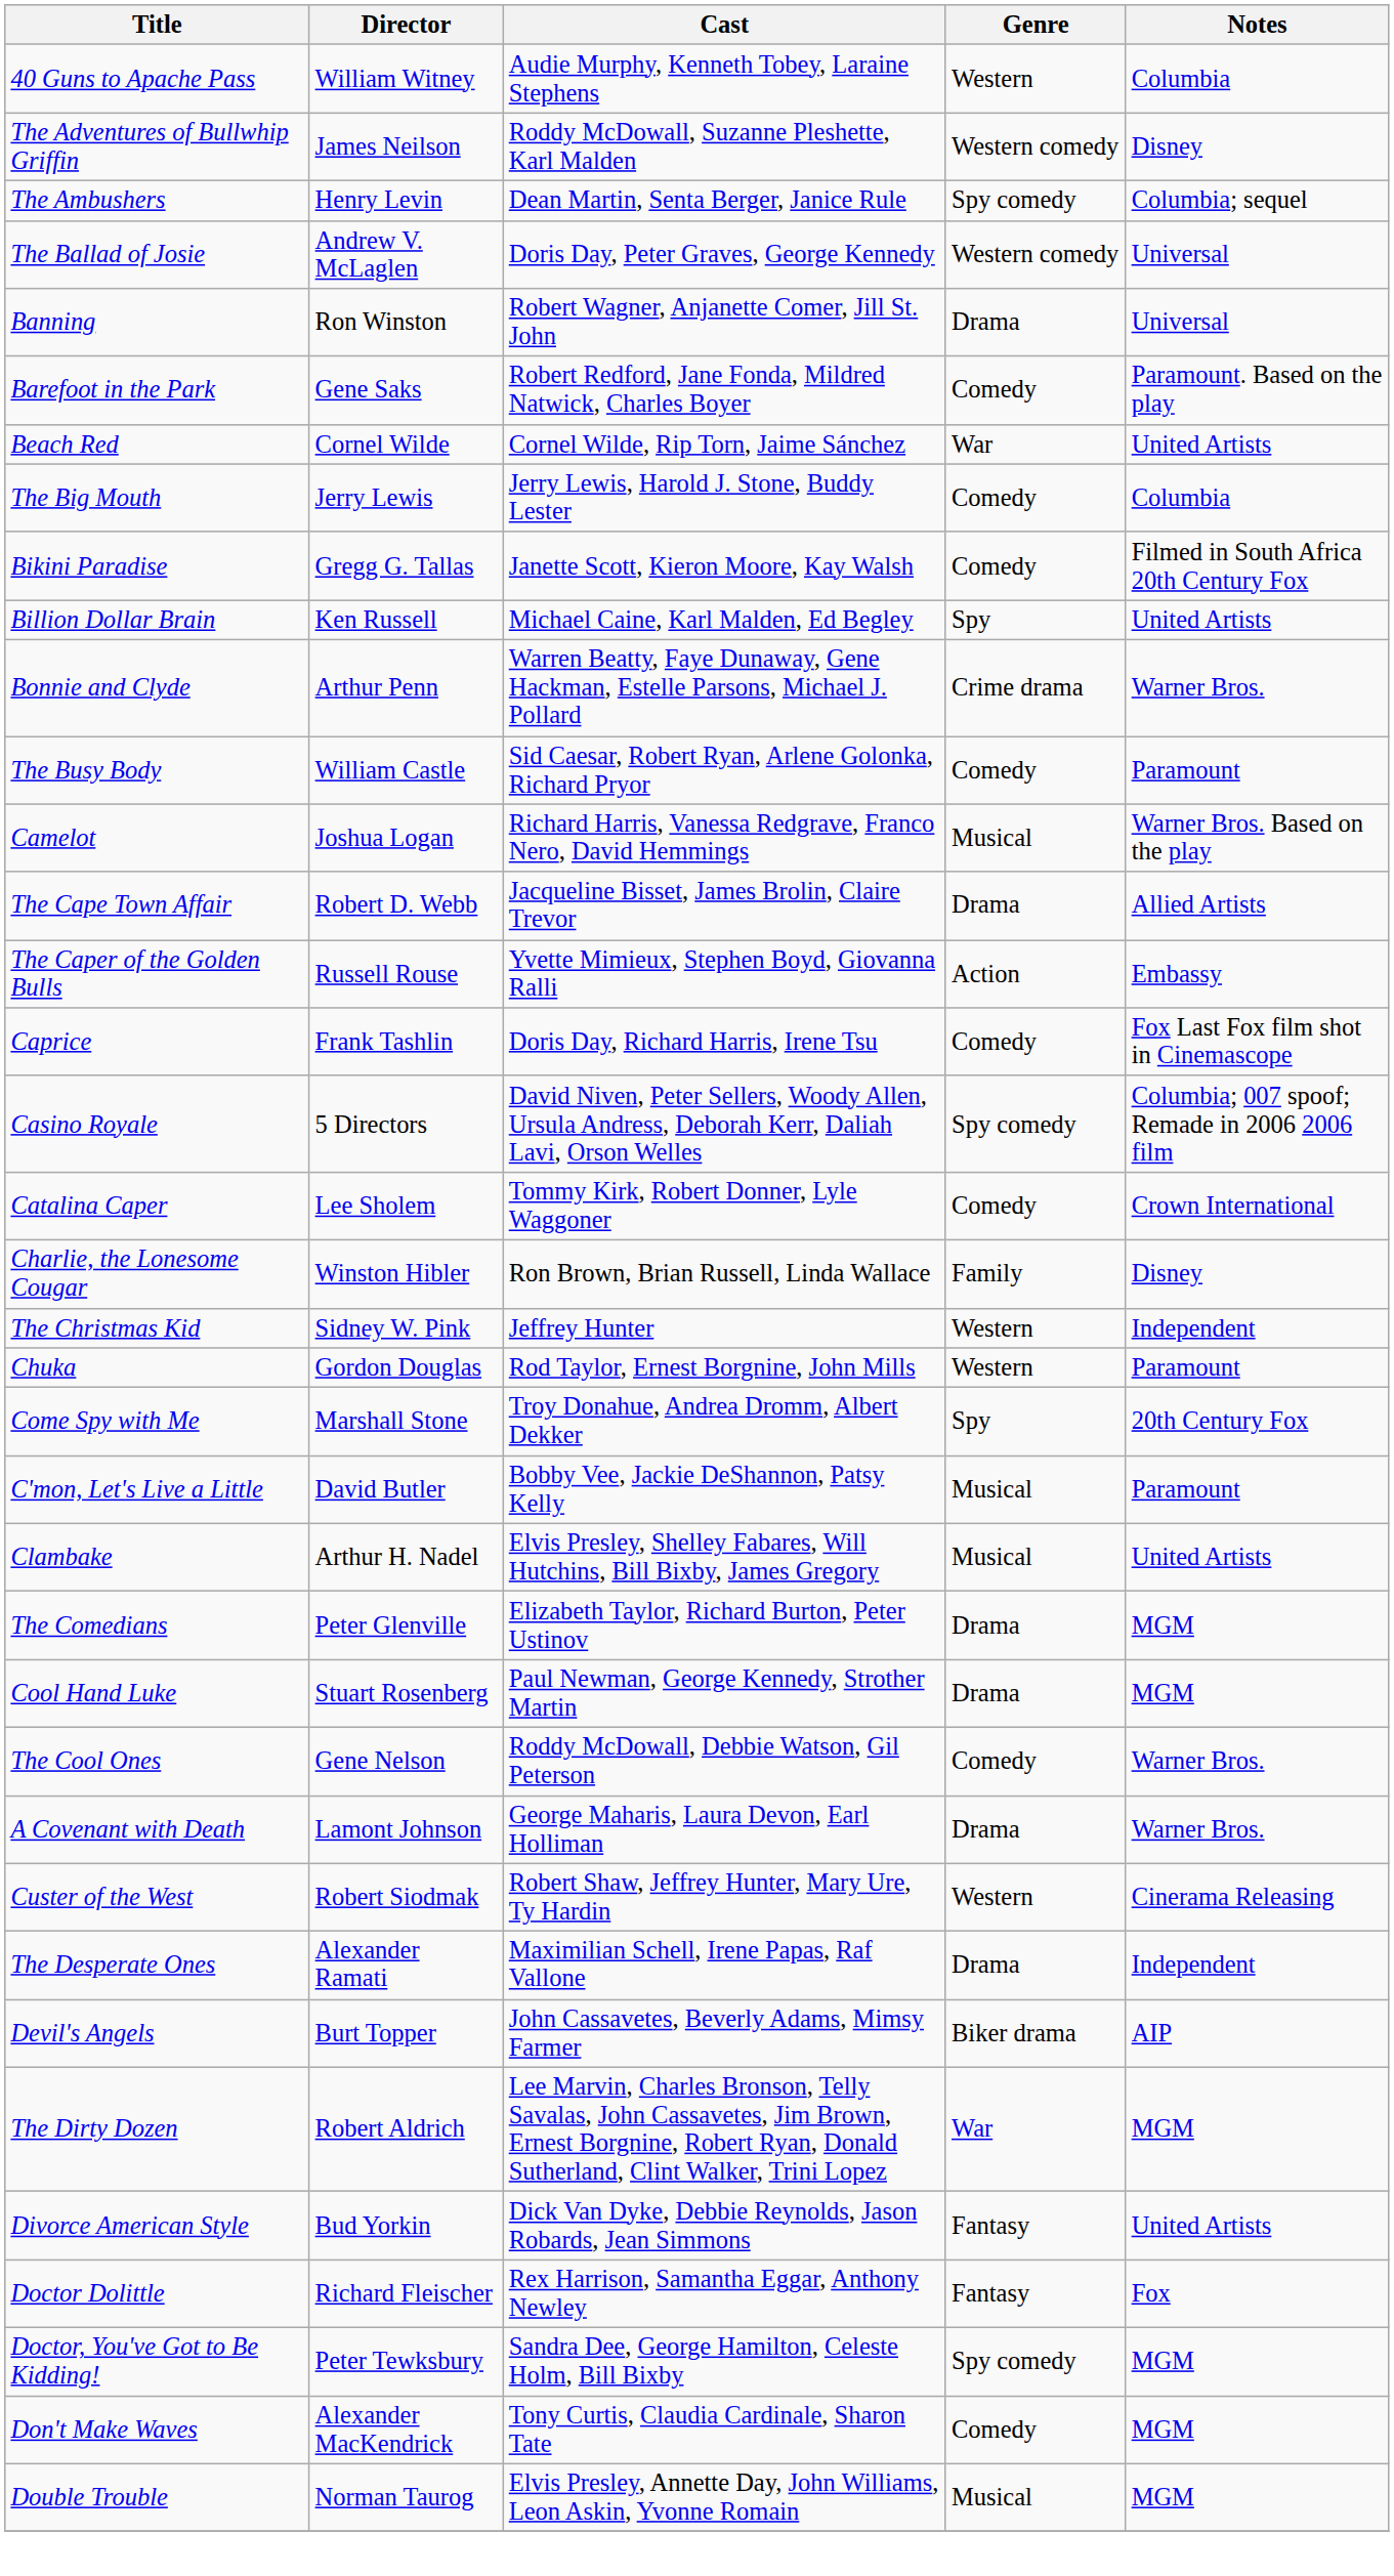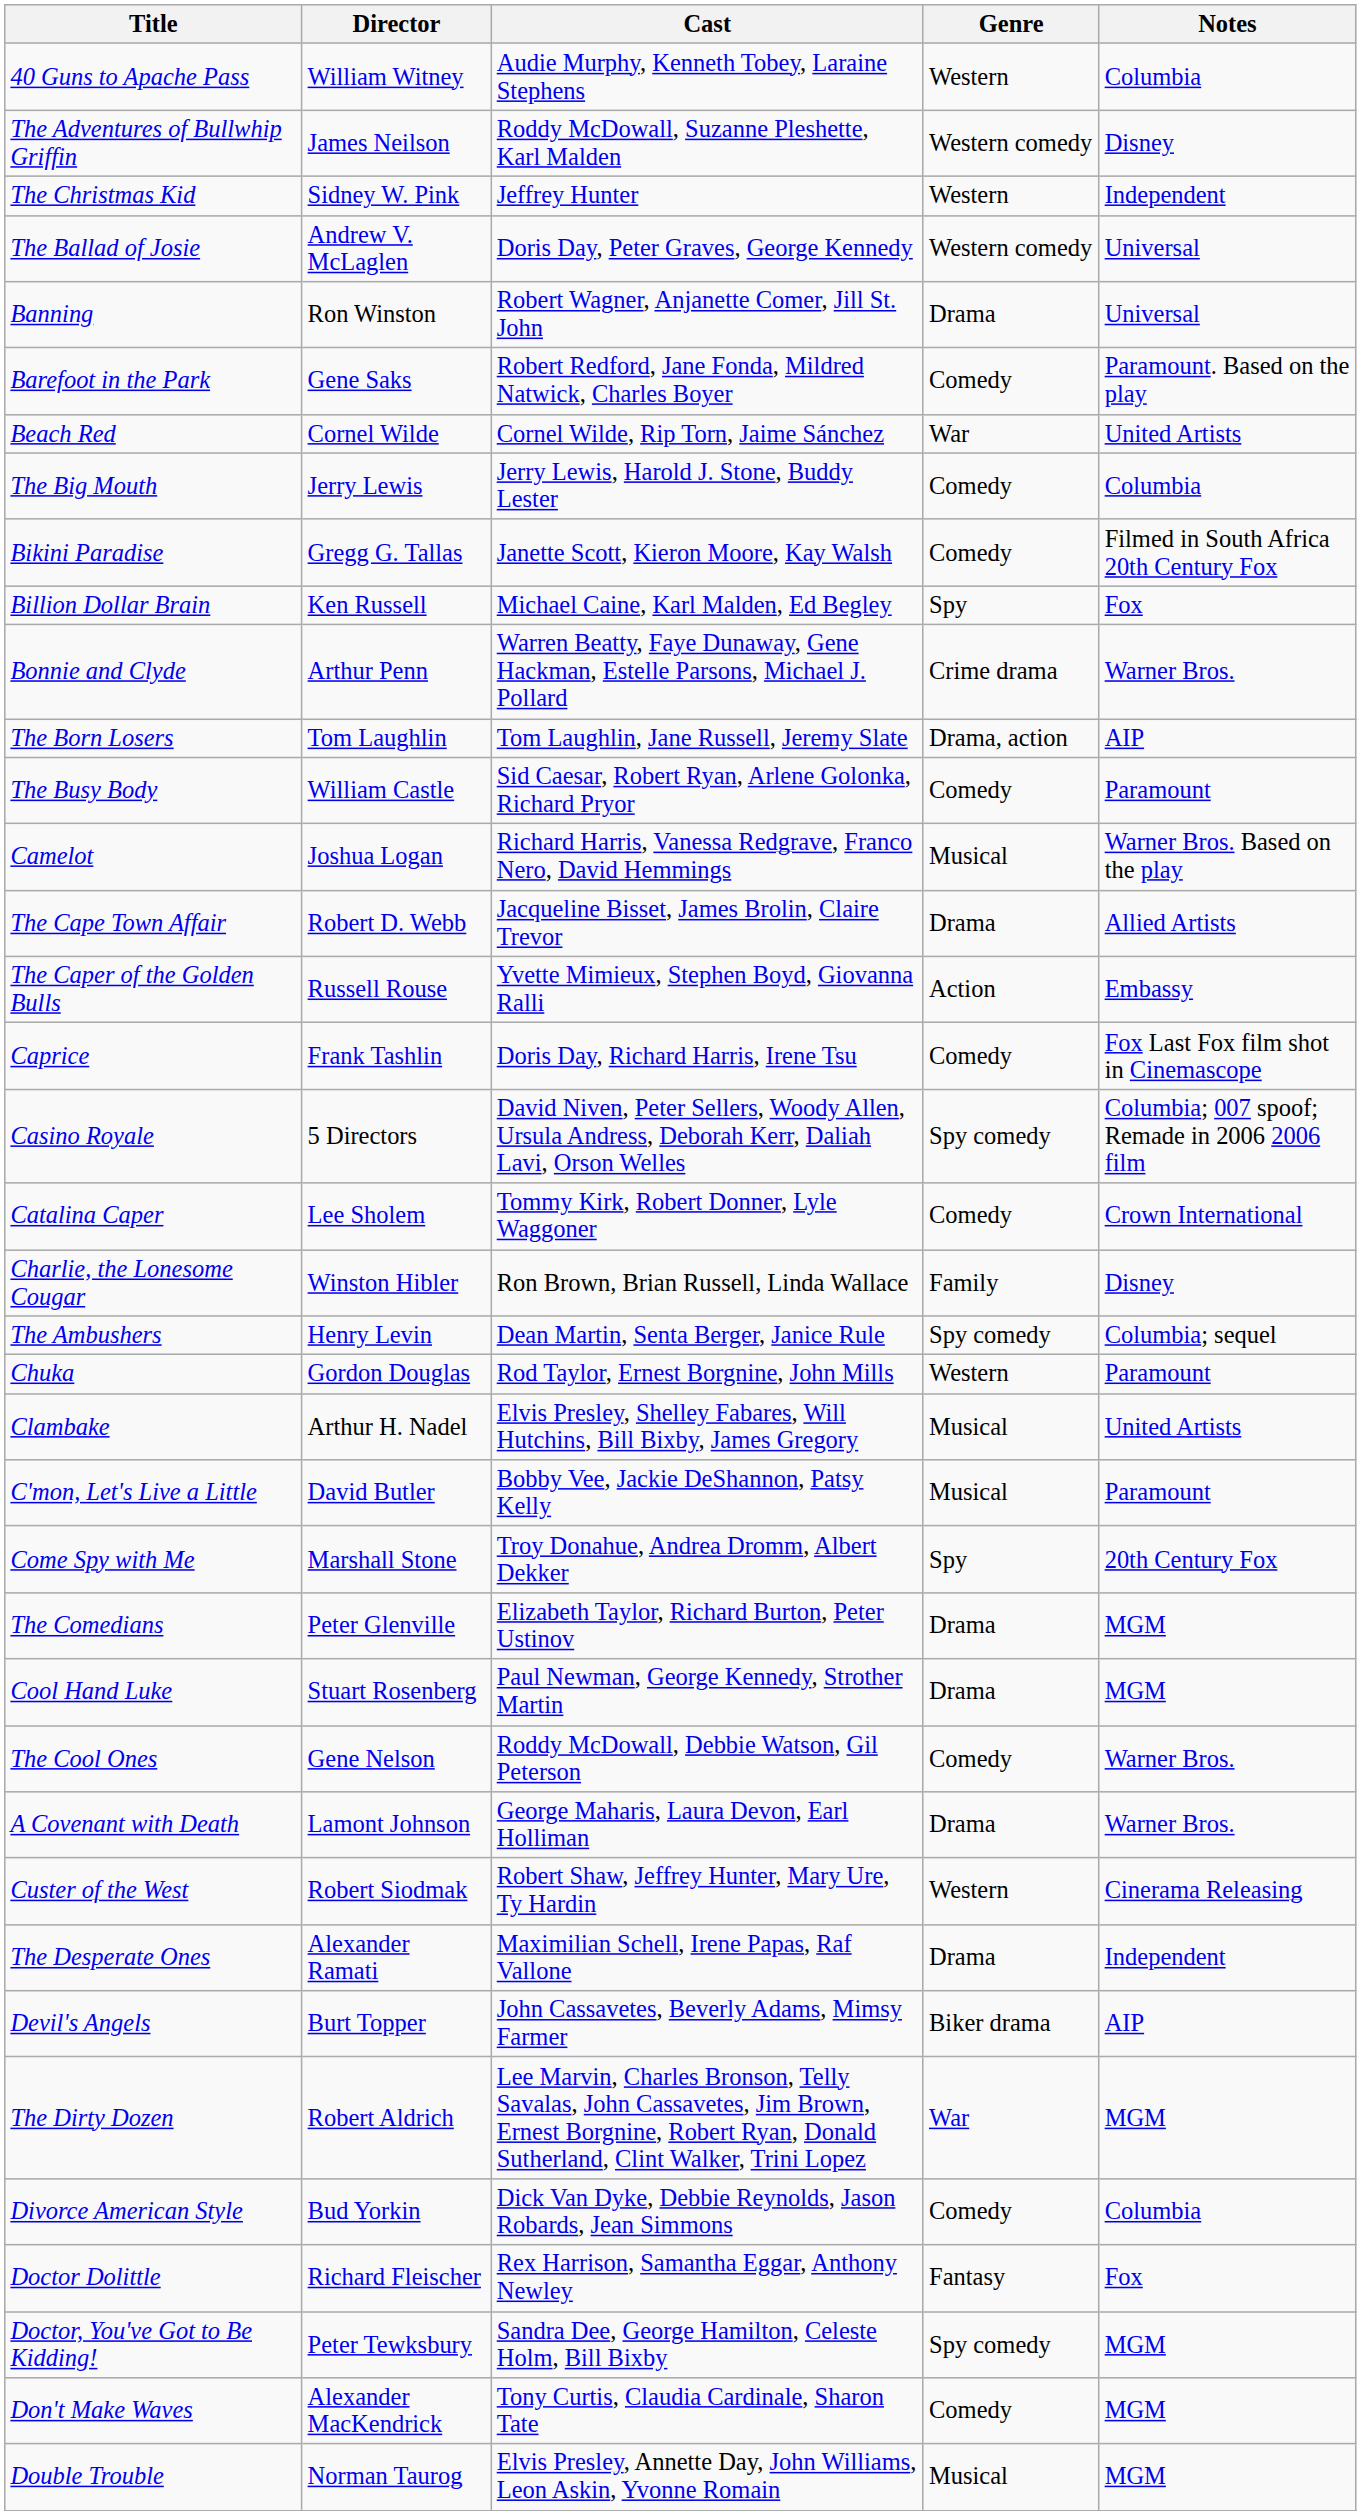rows swapped: The Ambushers <-> The Christmas Kid
Billion Dollar Brain | Notes: United Artists -> Fox
+ row: The Born Losers | Tom Laughlin | Tom Laughlin, Jane Russell, Jeremy Slate | Drama, action | AIP
rows swapped: Clambake <-> Come Spy with Me
Divorce American Style | Genre: Fantasy -> Comedy
Divorce American Style | Notes: United Artists -> Columbia
